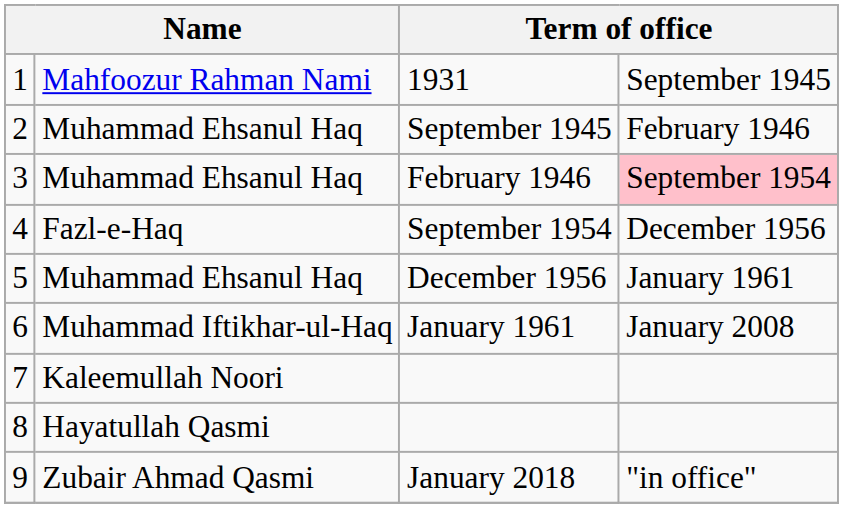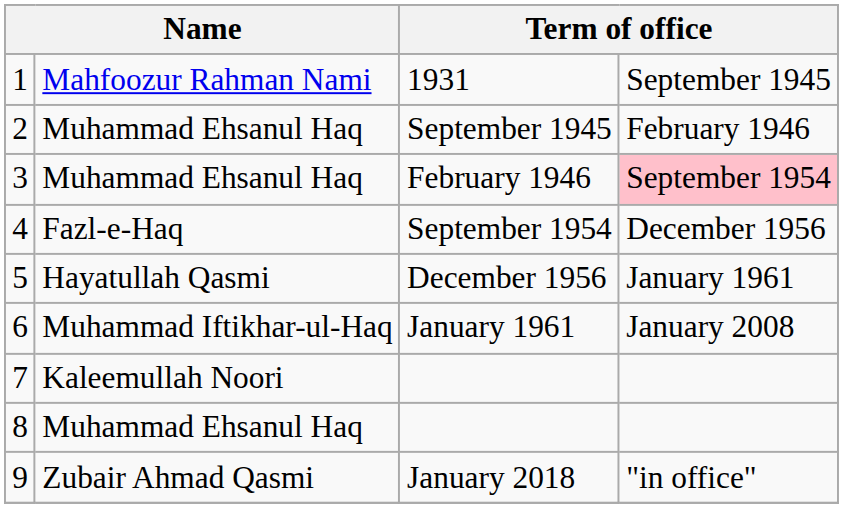5 | column 2: Muhammad Ehsanul Haq -> Hayatullah Qasmi
8 | column 2: Hayatullah Qasmi -> Muhammad Ehsanul Haq
